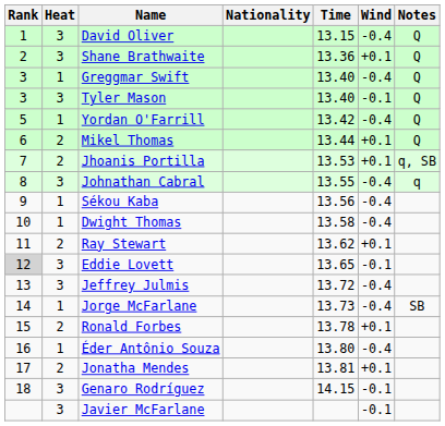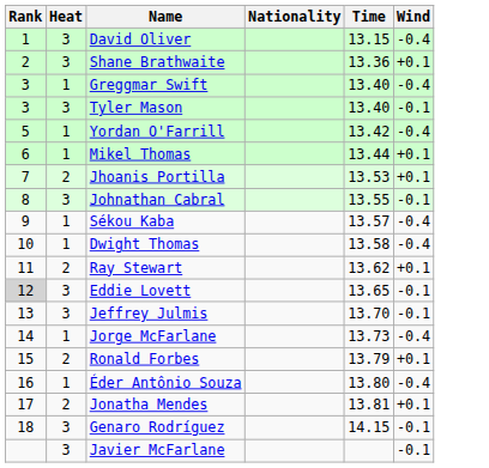- column: Notes | Q | Q | Q | Q | Q | Q | q, SB | q | SB
Mikel Thomas | Heat: 2 -> 1
Johnathan Cabral | Wind: -0.4 -> -0.1
Sékou Kaba | Time: 13.56 -> 13.57
Jeffrey Julmis | Time: 13.72 -> 13.70
Jeffrey Julmis | Wind: -0.4 -> -0.1
Ronald Forbes | Time: 13.78 -> 13.79
